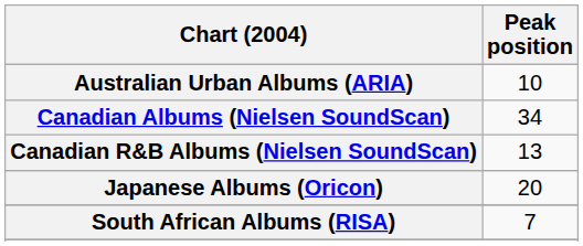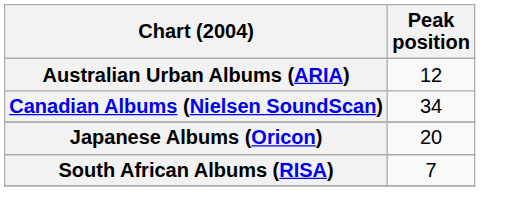Australian Urban Albums (ARIA) | Peak position: 10 -> 12
- row: Canadian R&B Albums (Nielsen SoundScan) | 13
